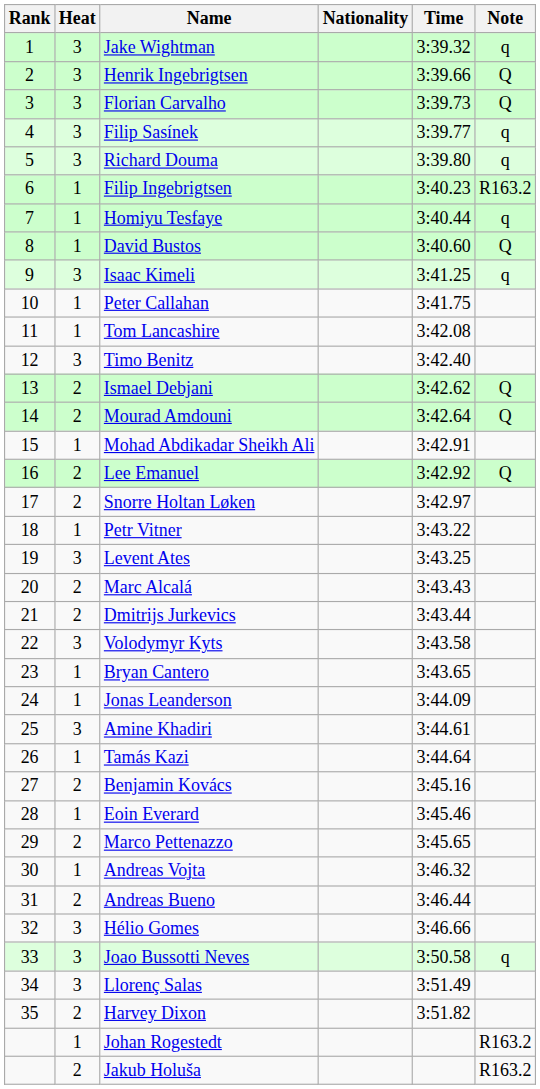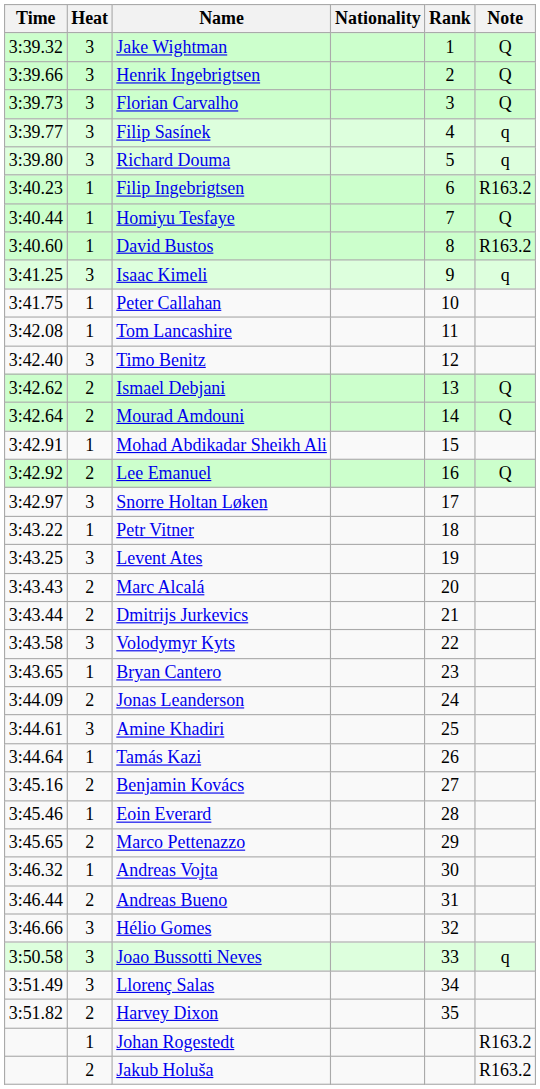columns swapped: Rank <-> Time
Jake Wightman | Note: q -> Q
Homiyu Tesfaye | Note: q -> Q
David Bustos | Note: Q -> R163.2
Snorre Holtan Løken | Heat: 2 -> 3
Jonas Leanderson | Heat: 1 -> 2
